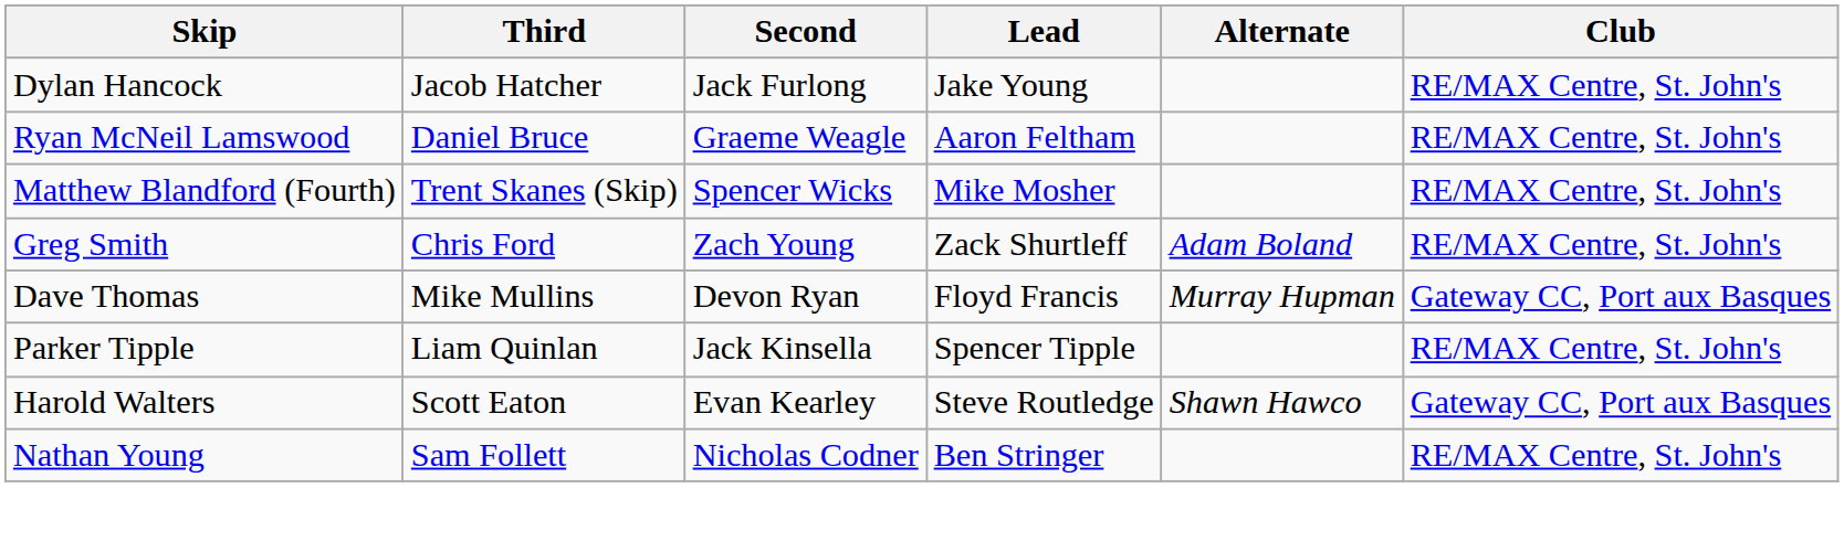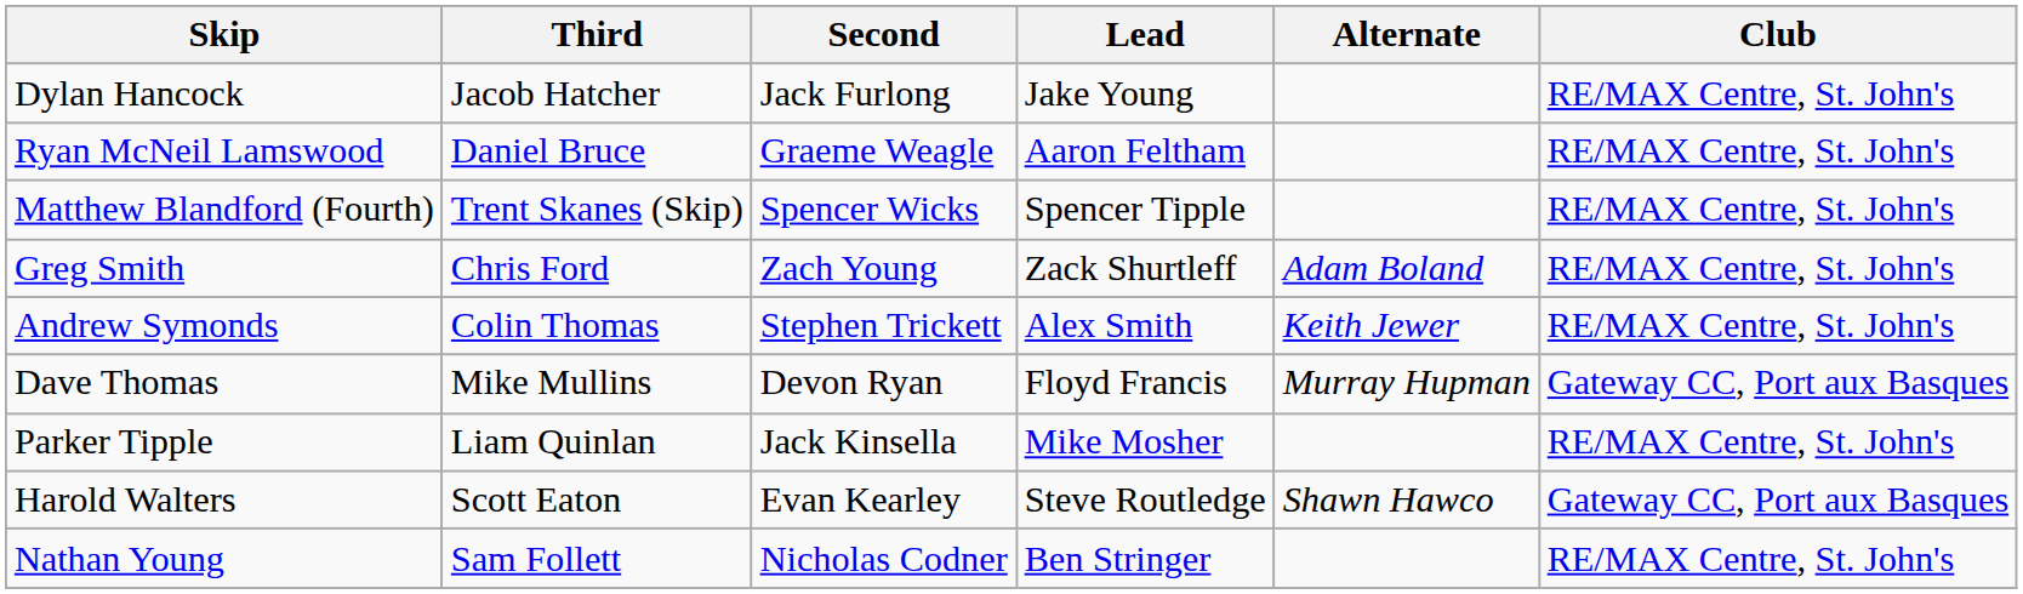Matthew Blandford (Fourth) | Lead: Mike Mosher -> Spencer Tipple
+ row: Andrew Symonds | Colin Thomas | Stephen Trickett | Alex Smith | Keith Jewer | RE/MAX Centre, St. John's
Parker Tipple | Lead: Spencer Tipple -> Mike Mosher
